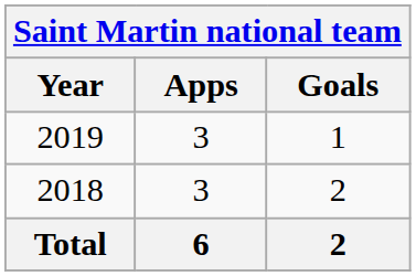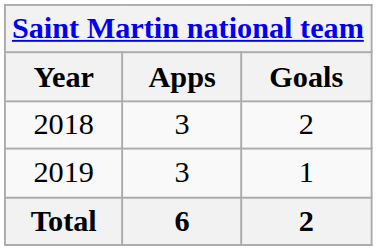rows swapped: 2018 <-> 2019
